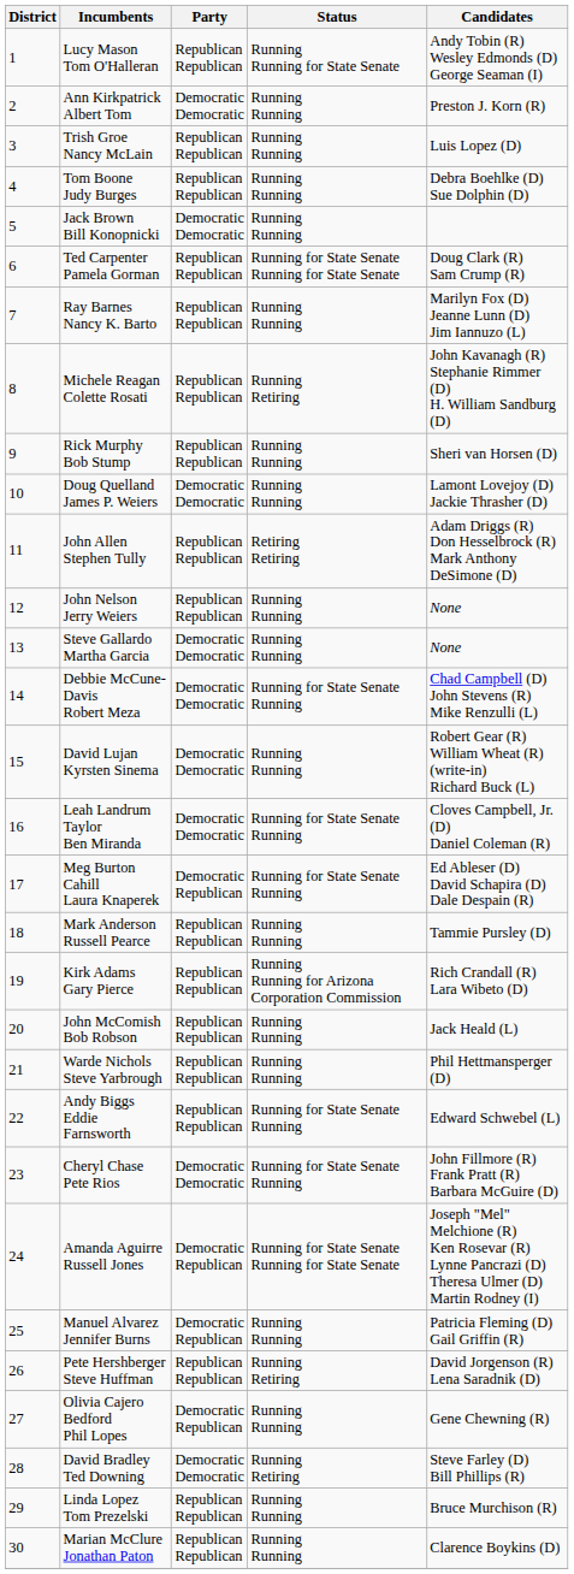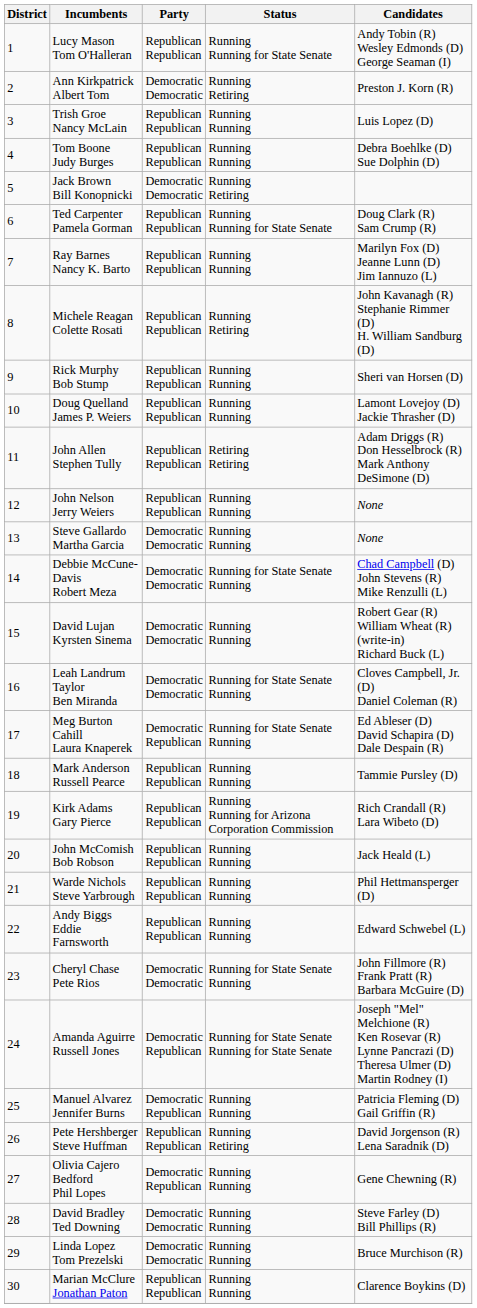Ann Kirkpatrick Albert Tom | Status: Running Running -> Running Retiring
Jack Brown Bill Konopnicki | Status: Running Running -> Running Retiring
Ted Carpenter Pamela Gorman | Status: Running for State Senate Running for State Senate -> Running Running for State Senate
Doug Quelland James P. Weiers | Party: Democratic Democratic -> Republican Republican
Andy Biggs Eddie Farnsworth | Status: Running for State Senate Running -> Running Running
David Bradley Ted Downing | Status: Running Retiring -> Running Running
Linda Lopez Tom Prezelski | Party: Republican Republican -> Democratic Democratic
